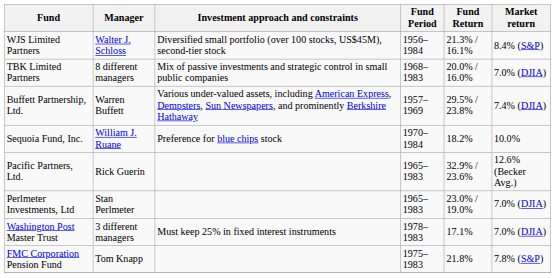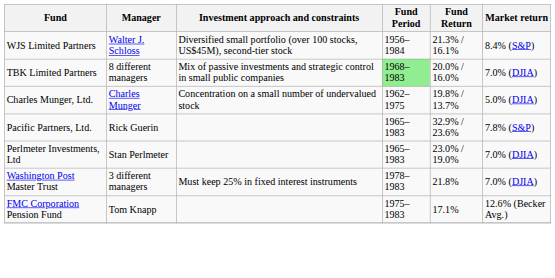TBK Limited Partners | Fund Period: no background -> lightgreen background
- row: Buffett Partnership, Ltd. | Warren Buffett | Various under-valued assets, including American Express, Dempsters, Sun Newspapers, and prominently Berkshire Hathaway | 1957–1969 | 29.5% / 23.8% | 7.4% (DJIA)
- row: Sequoia Fund, Inc. | William J. Ruane | Preference for blue chips stock | 1970–1984 | 18.2% | 10.0%
+ row: Charles Munger, Ltd. | Charles Munger | Concentration on a small number of undervalued stock | 1962–1975 | 19.8% / 13.7% | 5.0% (DJIA)
Pacific Partners, Ltd. | Market return: 12.6% (Becker Avg.) -> 7.8% (S&P)
Washington Post Master Trust | Fund Return: 17.1% -> 21.8%
FMC Corporation Pension Fund | Fund Return: 21.8% -> 17.1%
FMC Corporation Pension Fund | Market return: 7.8% (S&P) -> 12.6% (Becker Avg.)
